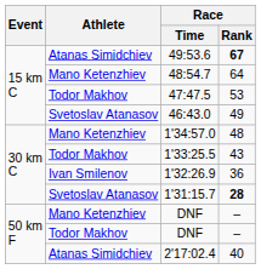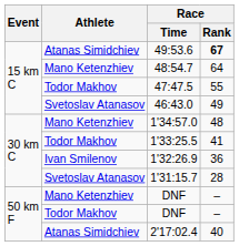47:47.5 | Race / Rank: 53 -> 55
1'33:25.5 | Race / Rank: 43 -> 41
1'31:15.7 | Race / Rank: bold -> normal
